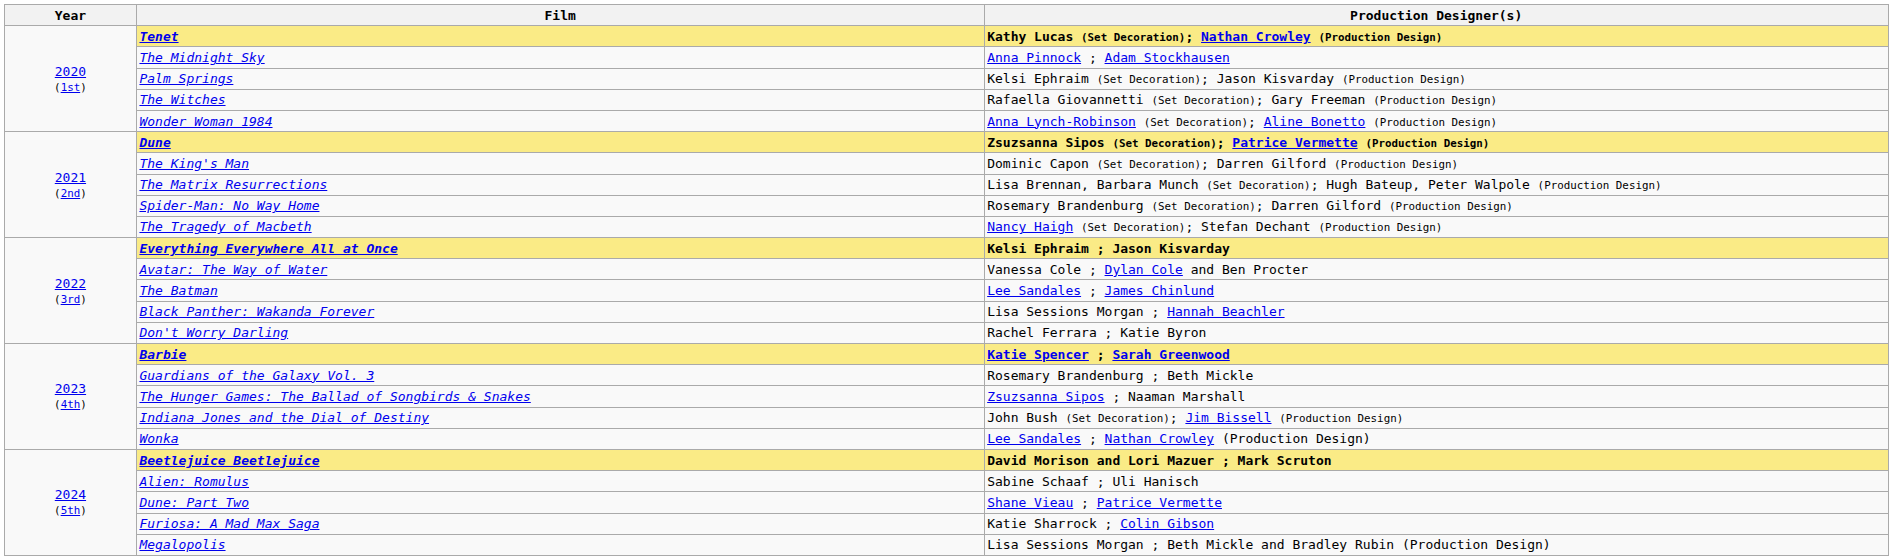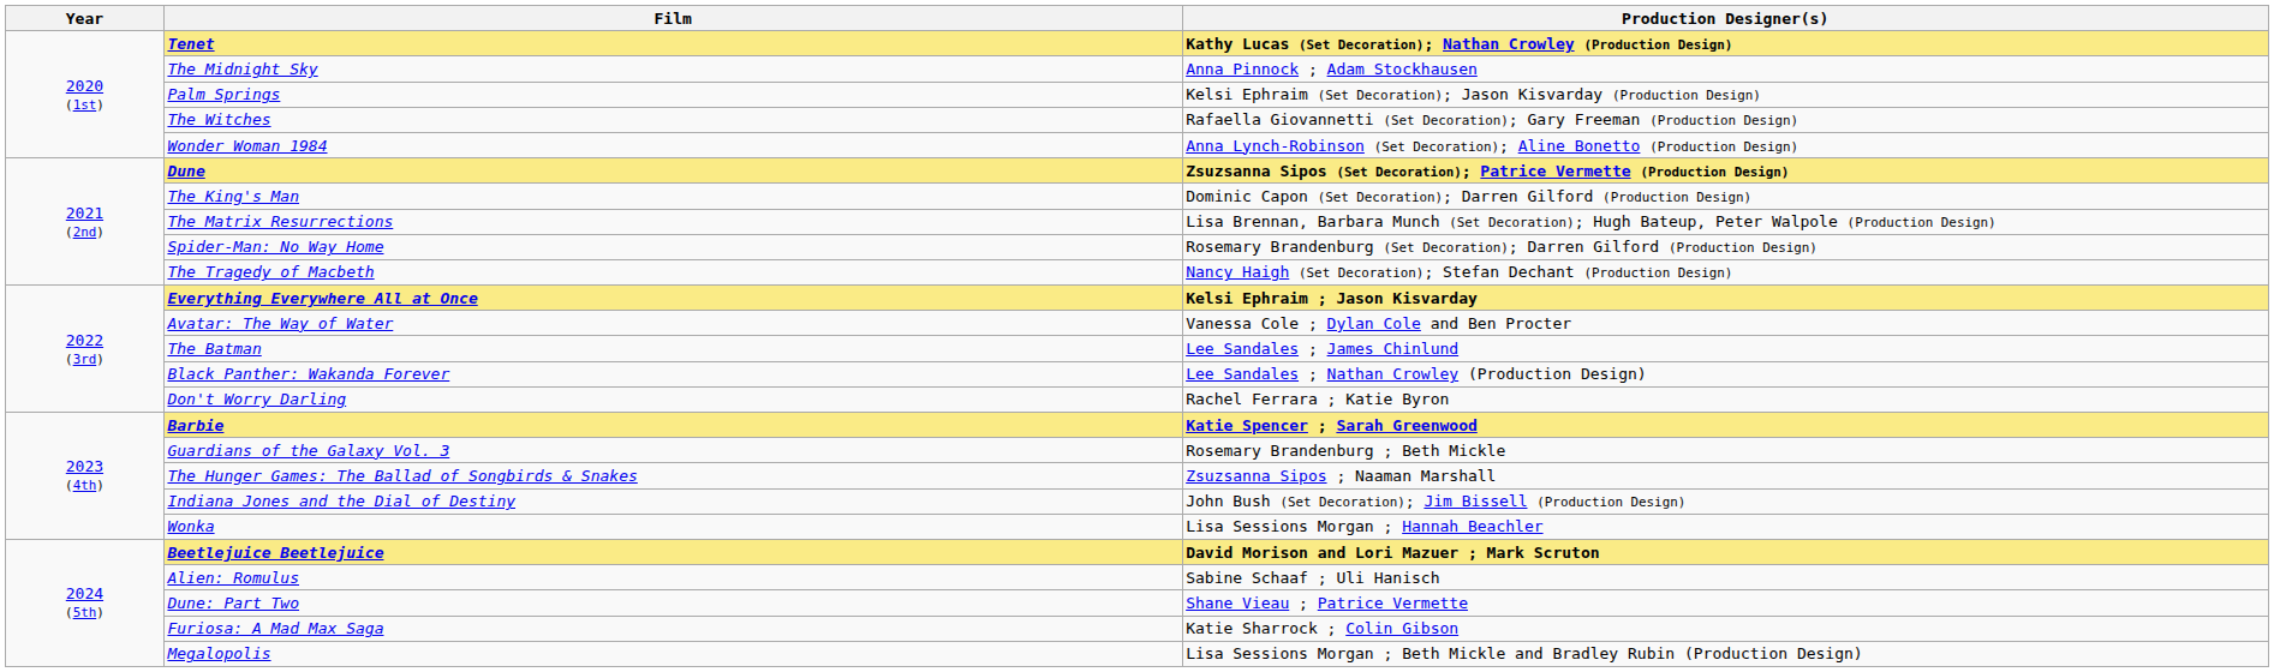Black Panther: Wakanda Forever | Production Designer(s): Lisa Sessions Morgan ; Hannah Beachler -> Lee Sandales ; Nathan Crowley (Production Design)
Wonka | Production Designer(s): Lee Sandales ; Nathan Crowley (Production Design) -> Lisa Sessions Morgan ; Hannah Beachler
